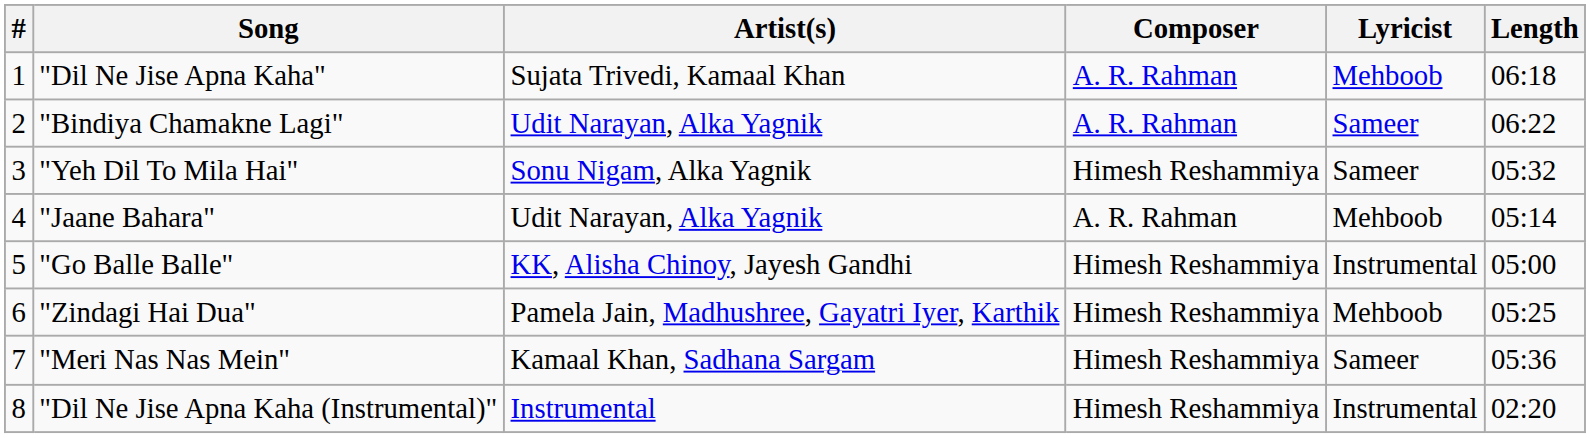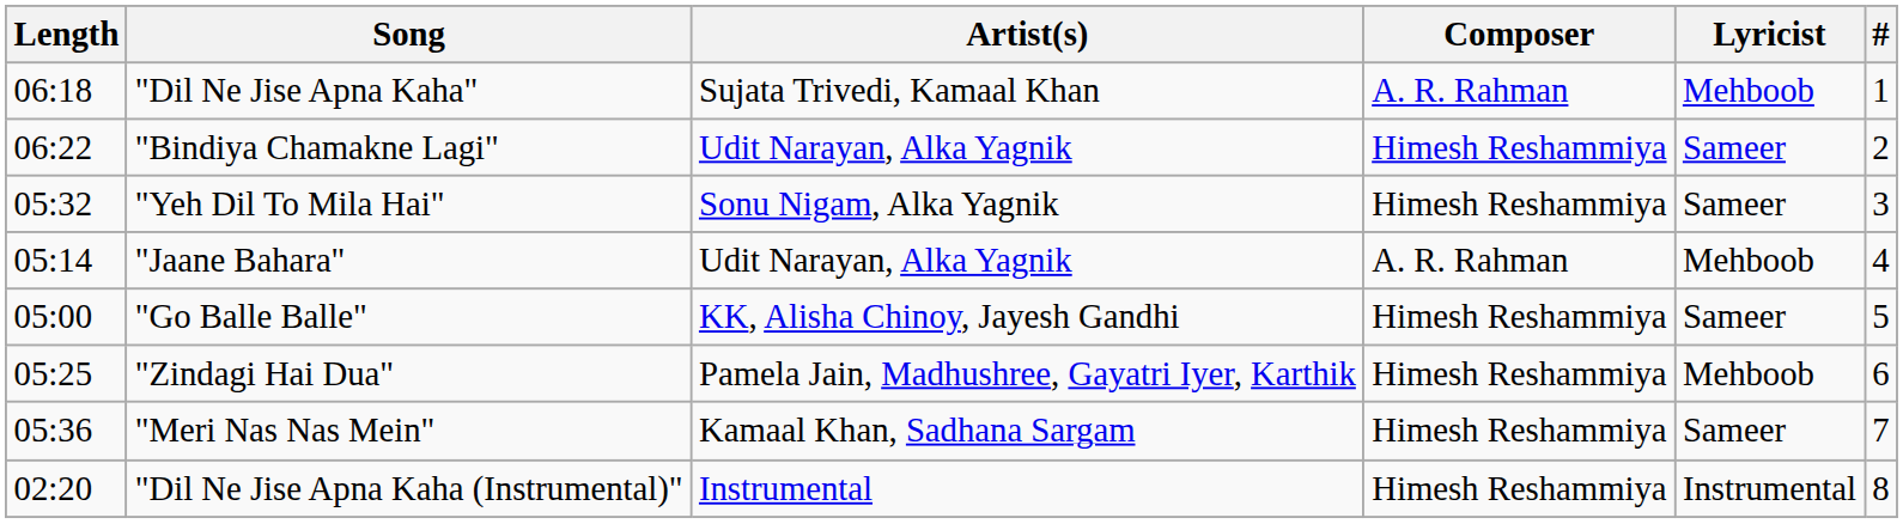columns swapped: # <-> Length
"Bindiya Chamakne Lagi" | Composer: A. R. Rahman -> Himesh Reshammiya
"Go Balle Balle" | Lyricist: Instrumental -> Sameer
